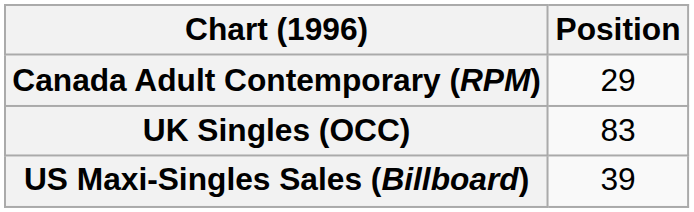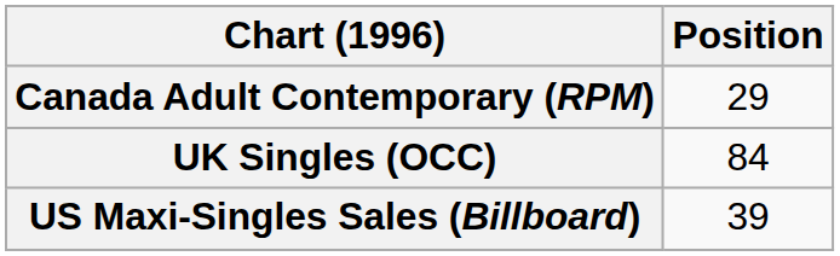UK Singles (OCC) | Position: 83 -> 84
